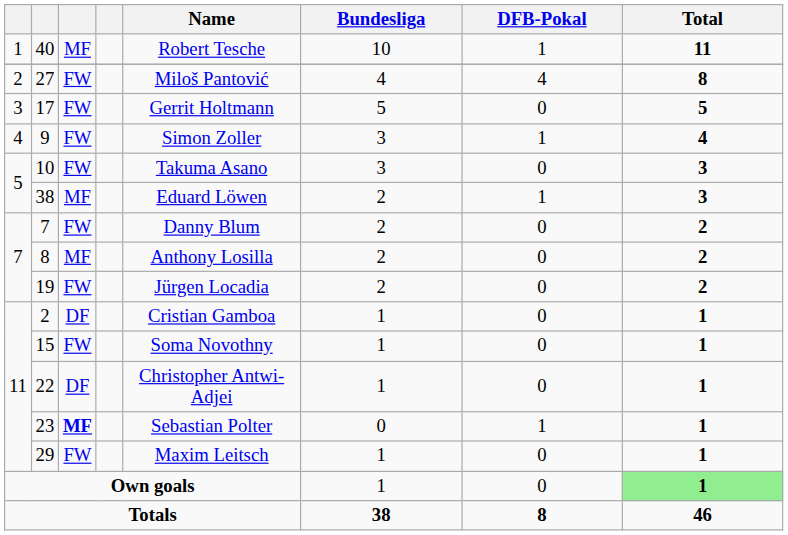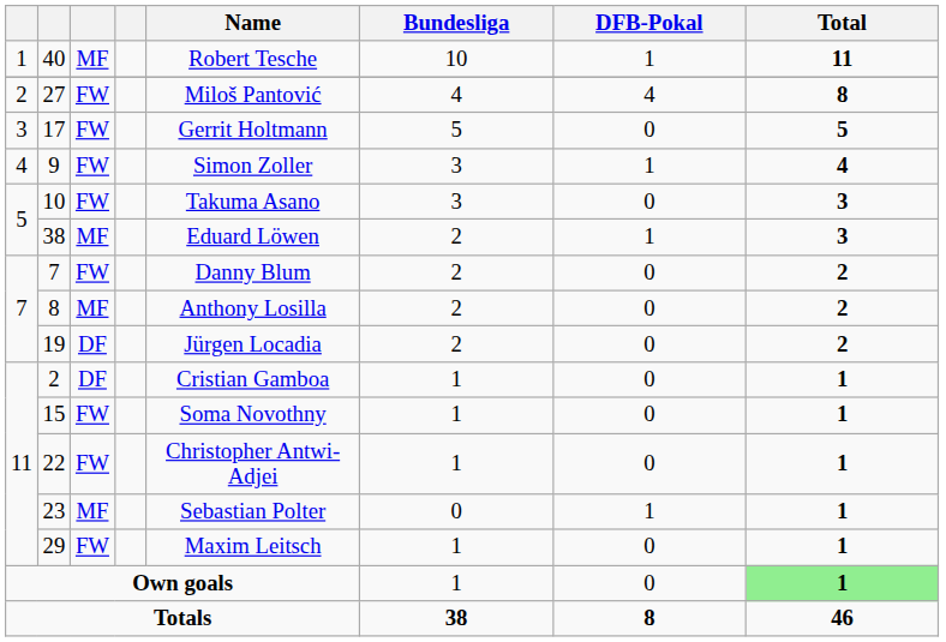19 | column 3: FW -> DF
22 | column 3: DF -> FW
23 | column 3: bold -> normal
